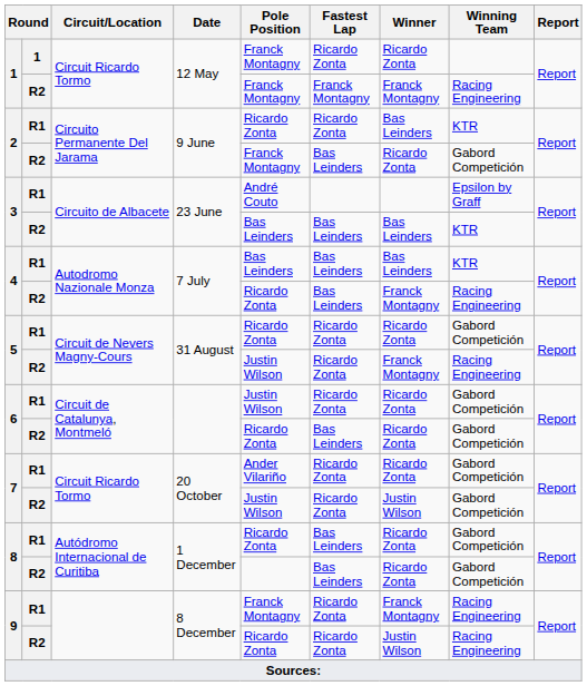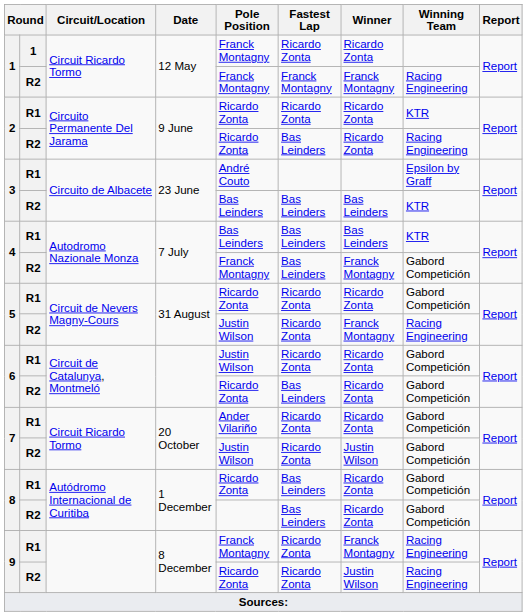2 / R1 | Winner: Bas Leinders -> Ricardo Zonta
2 / R2 | Pole Position: Franck Montagny -> Ricardo Zonta
2 / R2 | Winning Team: Gabord Competición -> Racing Engineering
4 / R2 | Pole Position: Ricardo Zonta -> Franck Montagny
4 / R2 | Winning Team: Racing Engineering -> Gabord Competición
